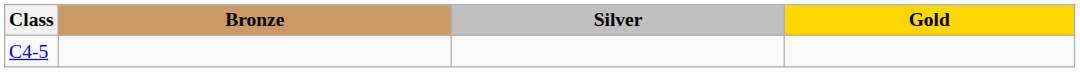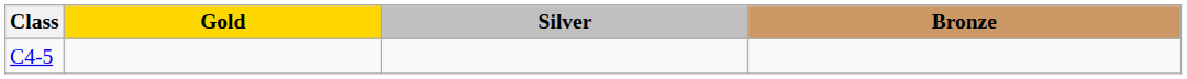columns swapped: Gold <-> Bronze
